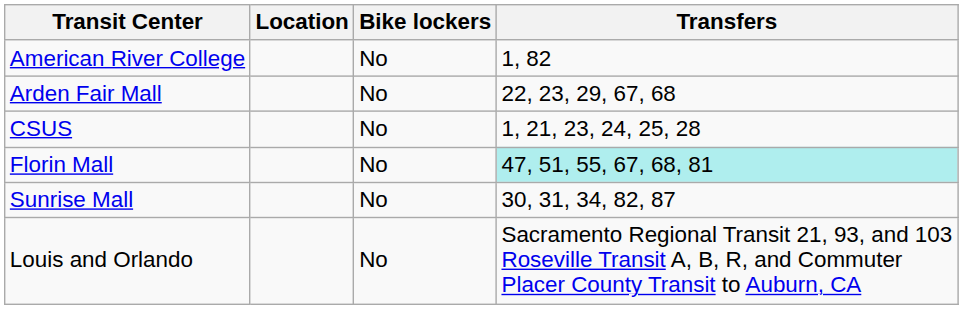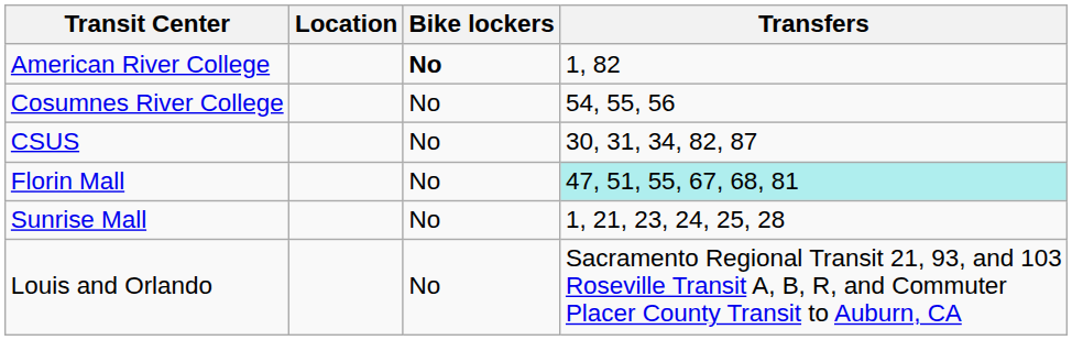American River College | Bike lockers: normal -> bold
- row: Arden Fair Mall | No | 22, 23, 29, 67, 68
+ row: Cosumnes River College | No | 54, 55, 56
CSUS | Transfers: 1, 21, 23, 24, 25, 28 -> 30, 31, 34, 82, 87
Sunrise Mall | Transfers: 30, 31, 34, 82, 87 -> 1, 21, 23, 24, 25, 28
